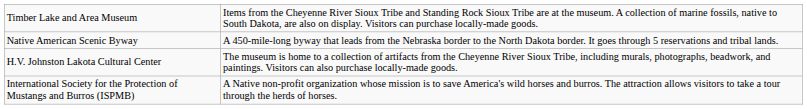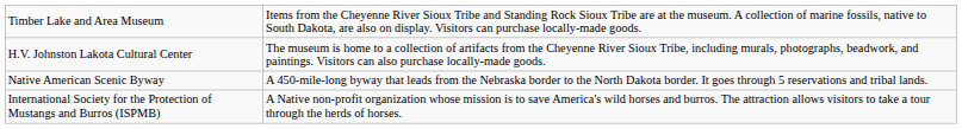rows swapped: H.V. Johnston Lakota Cultural Center <-> Native American Scenic Byway
